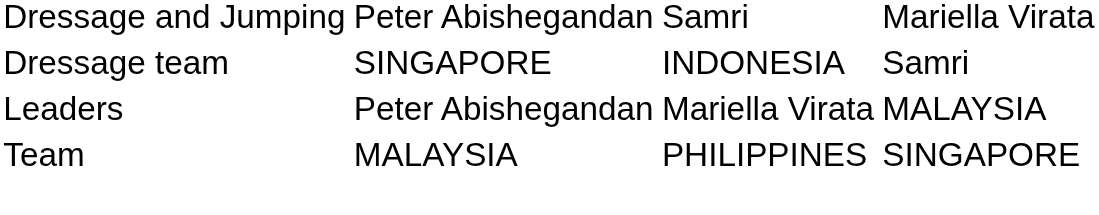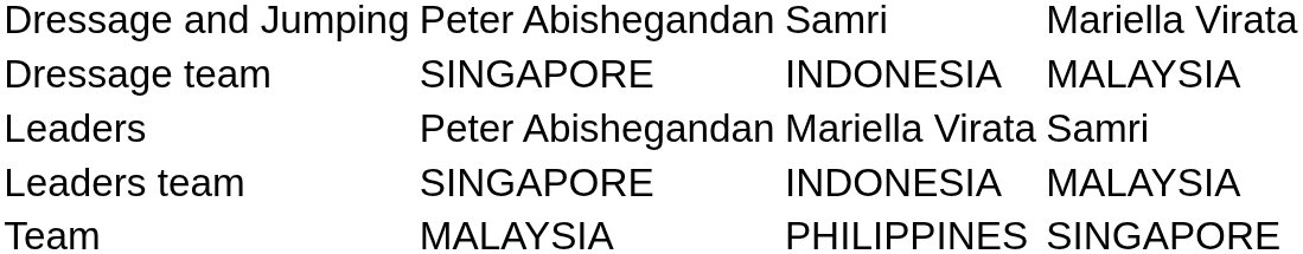Dressage team | column 4: Samri -> MALAYSIA
Leaders | column 4: MALAYSIA -> Samri
+ row: Leaders team | SINGAPORE | INDONESIA | MALAYSIA
